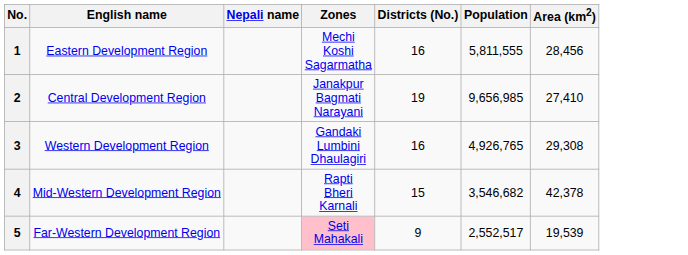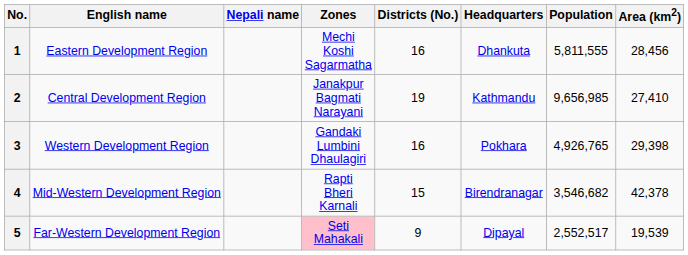+ column: Headquarters | Dhankuta | Kathmandu | Pokhara | Birendranagar | Dipayal
3 | Area (km2): 29,308 -> 29,398
